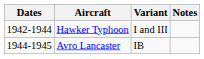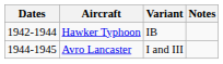Hawker Typhoon | Variant: I and III -> IB
Avro Lancaster | Variant: IB -> I and III
